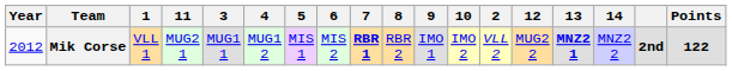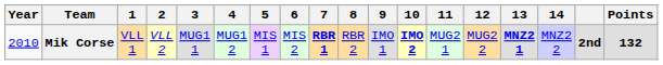columns swapped: 2 <-> 11
Mik Corse | Year: 2012 -> 2010
Mik Corse | 10: normal -> bold
Mik Corse | Points: 122 -> 132
